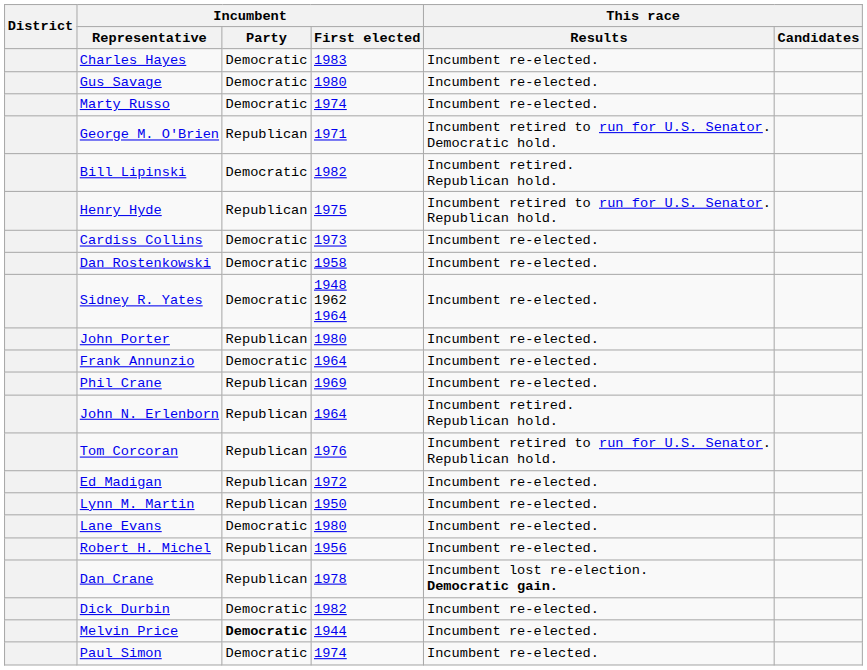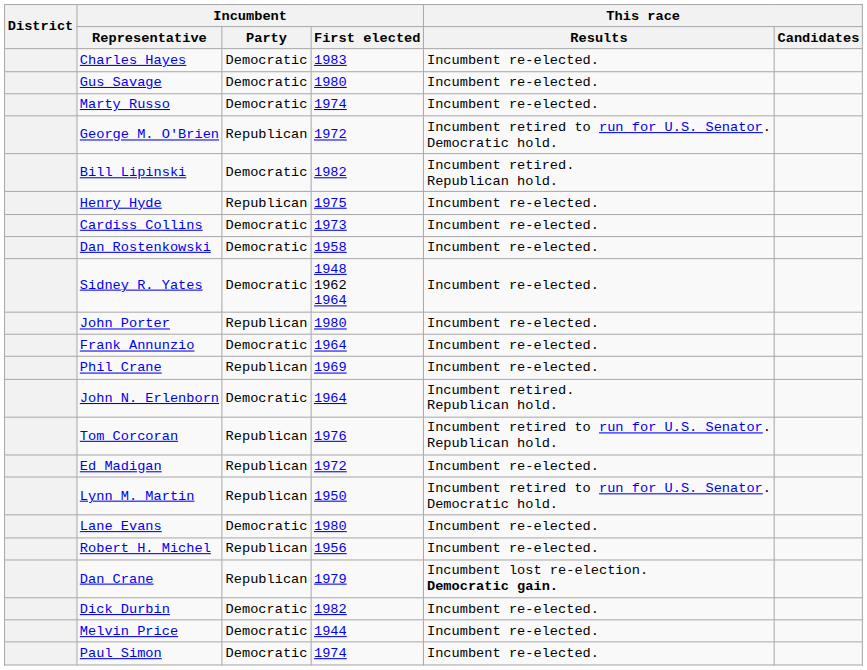George M. O'Brien | Incumbent / First elected: 1971 -> 1972
Henry Hyde | This race / Results: Incumbent retired to run for U.S. Senator. Republican hold. -> Incumbent re-elected.
John N. Erlenborn | Incumbent / Party: Republican -> Democratic
Lynn M. Martin | This race / Results: Incumbent re-elected. -> Incumbent retired to run for U.S. Senator. Democratic hold.
Dan Crane | Incumbent / First elected: 1978 -> 1979
Melvin Price | Incumbent / Party: bold -> normal
